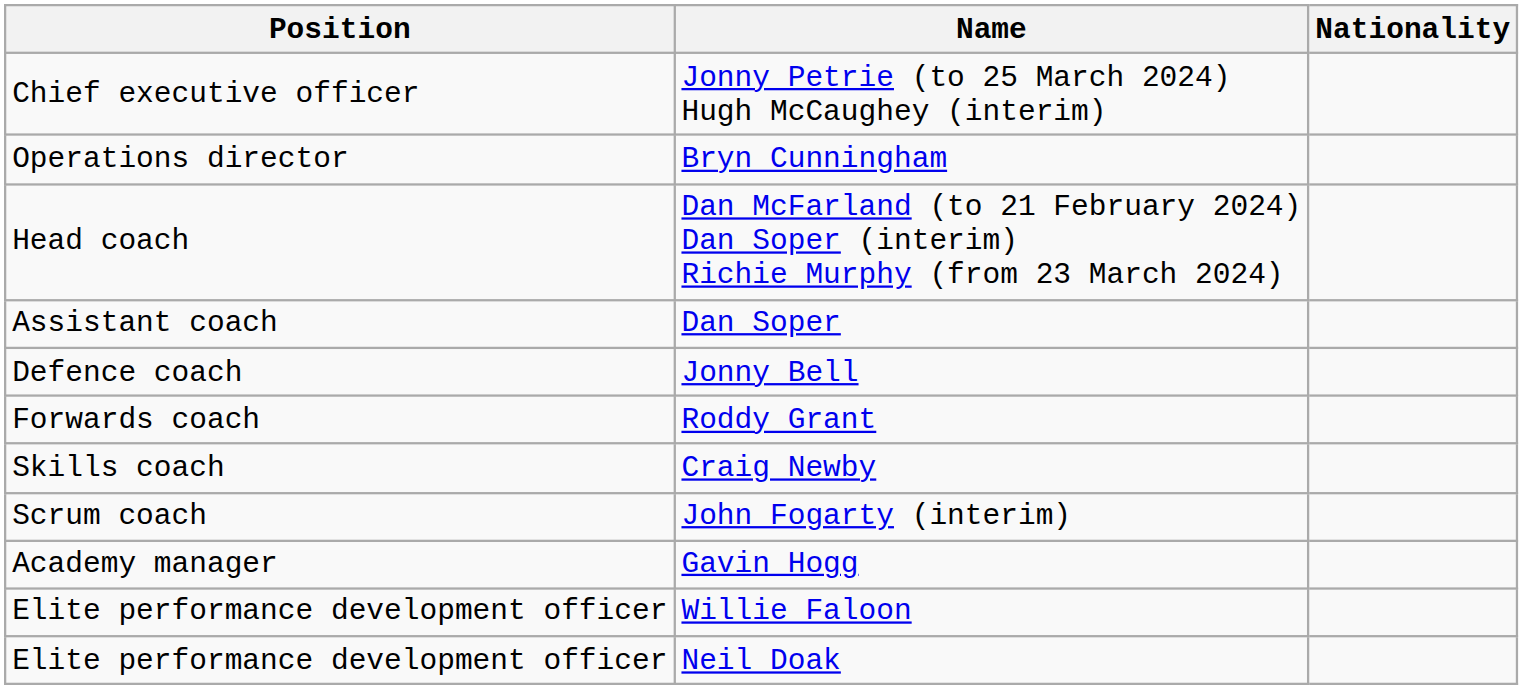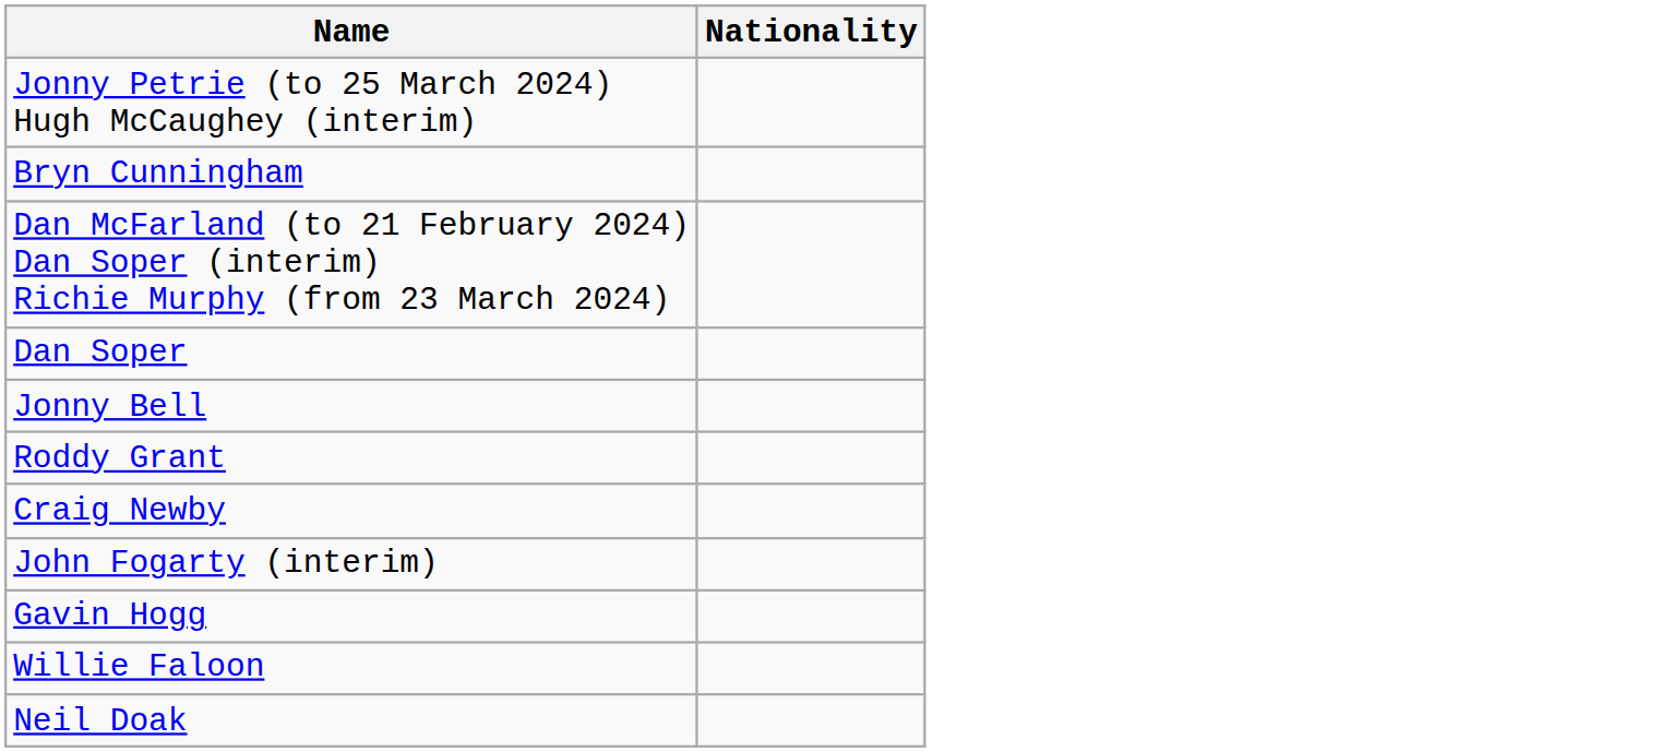- column: Position | Chief executive officer | Operations director | Head coach | Assistant coach | Defence coach | Forwards coach | Skills coach | Scrum coach | Academy manager | Elite performance development officer | Elite performance development officer
